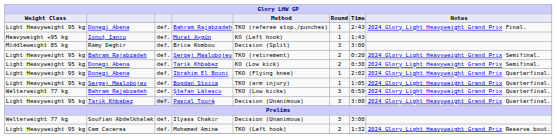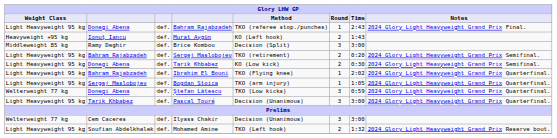Murat Aygün | Round: 1 -> 2
Ibrahim El Bouni | column 2: Donegi Abena -> Bahram Rajabzadeh
Ștefan Lătescu | column 2: Bahram Rajabzadeh -> Donegi Abena
Pascal Touré | column 3: lavender background -> no background
Ilyass Chakir | column 2: Soufian Abdelkhalek -> Cem Caceres
Mohamed Amine | column 2: Cem Caceres -> Soufian Abdelkhalek
